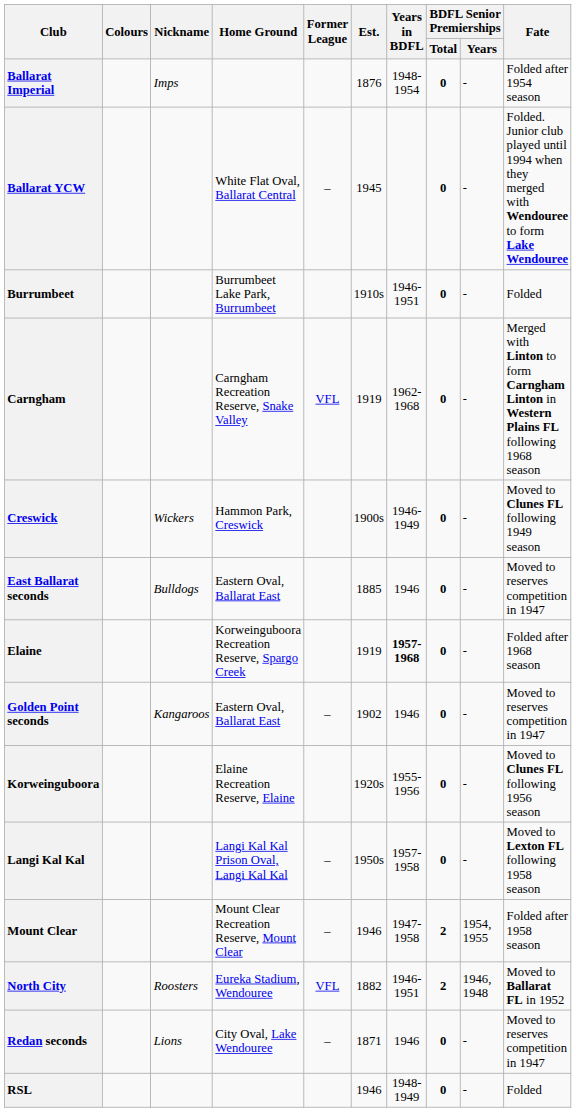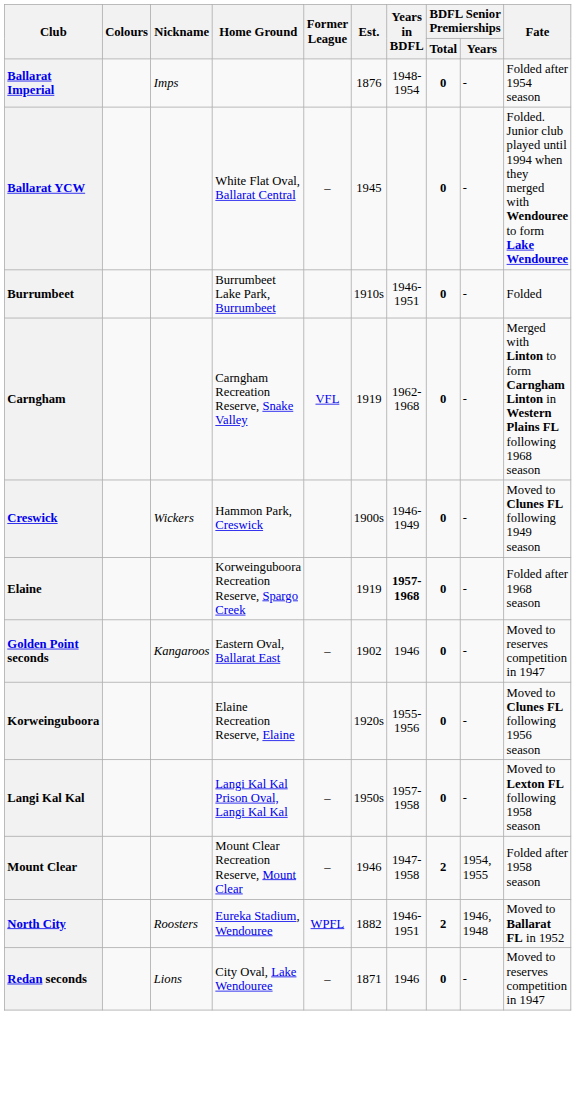- row: East Ballarat seconds | Bulldogs | Eastern Oval, Ballarat East | 1885 | 1946 | 0 | - | Moved to reserves competition in 1947
North City | Former League: VFL -> WPFL
- row: RSL | 1946 | 1948-1949 | 0 | - | Folded
